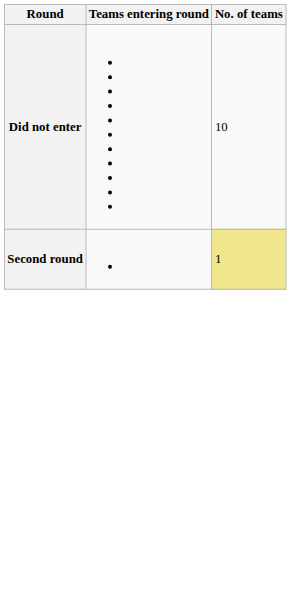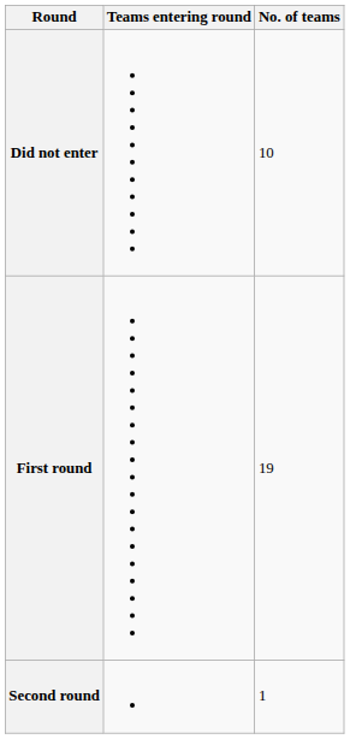+ row: First round | 19
Second round | No. of teams: khaki background -> no background
